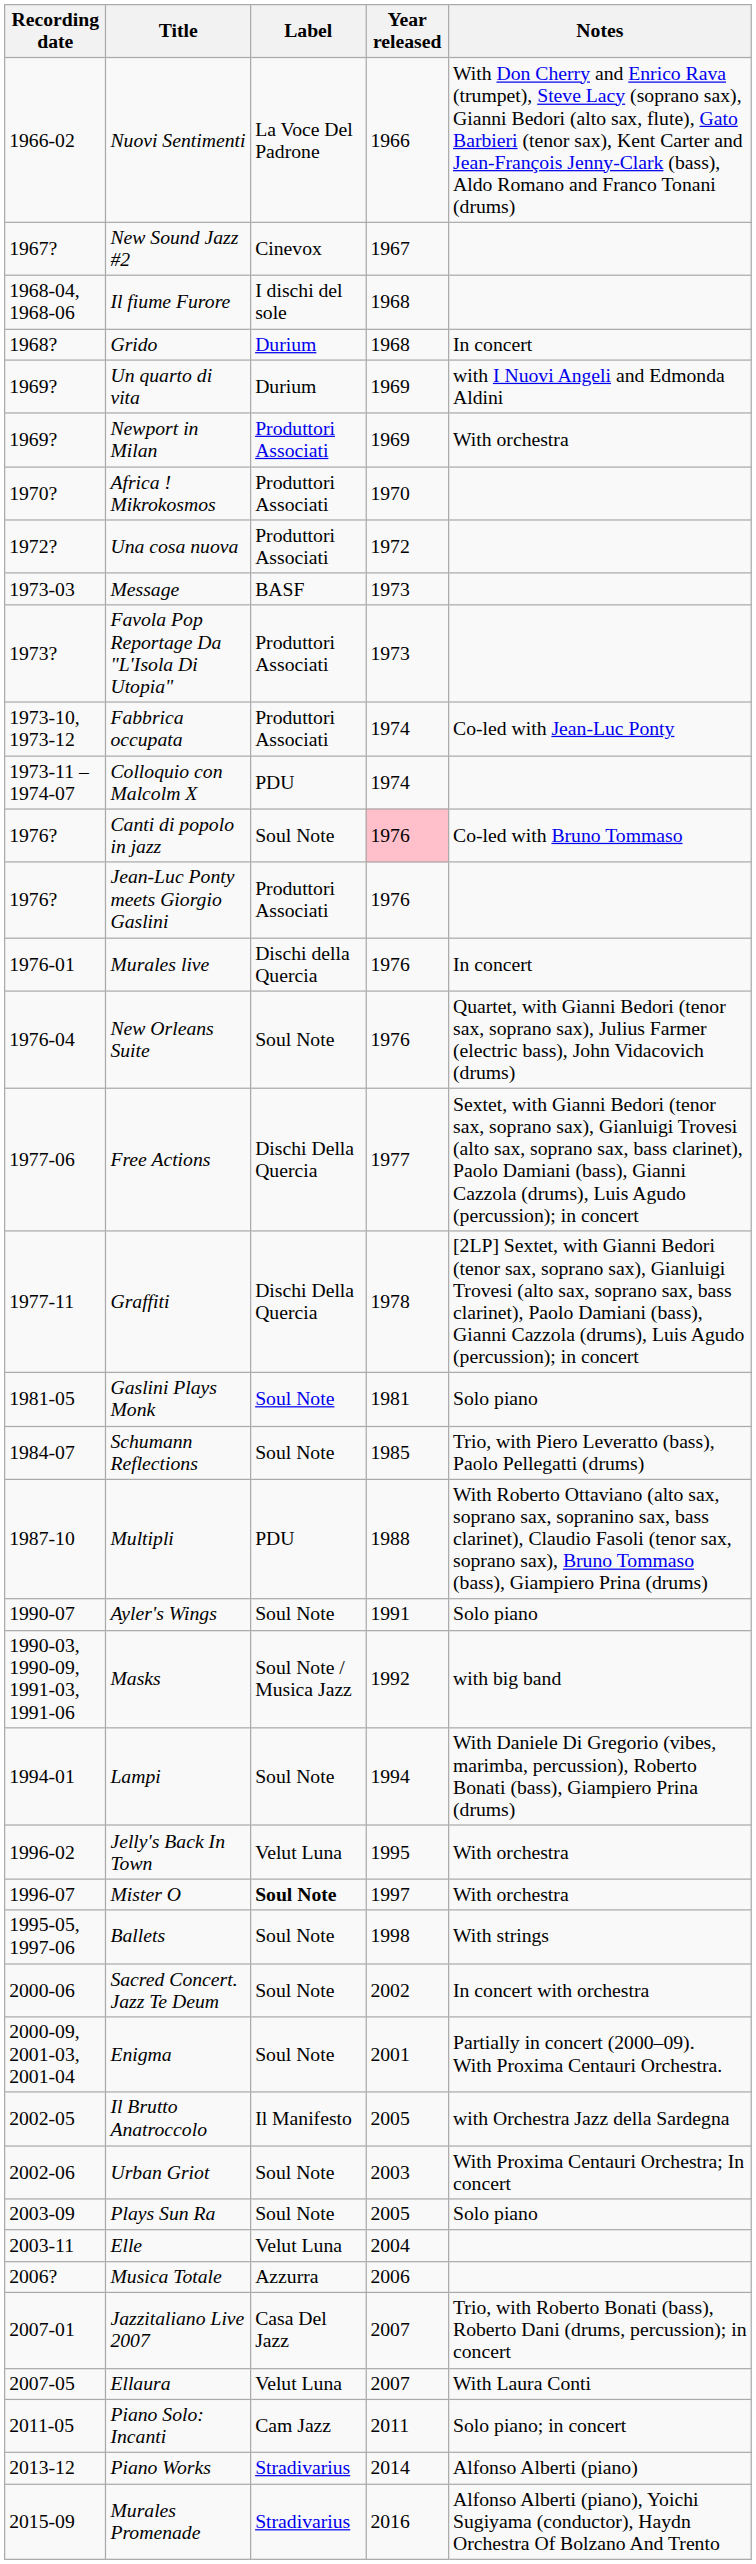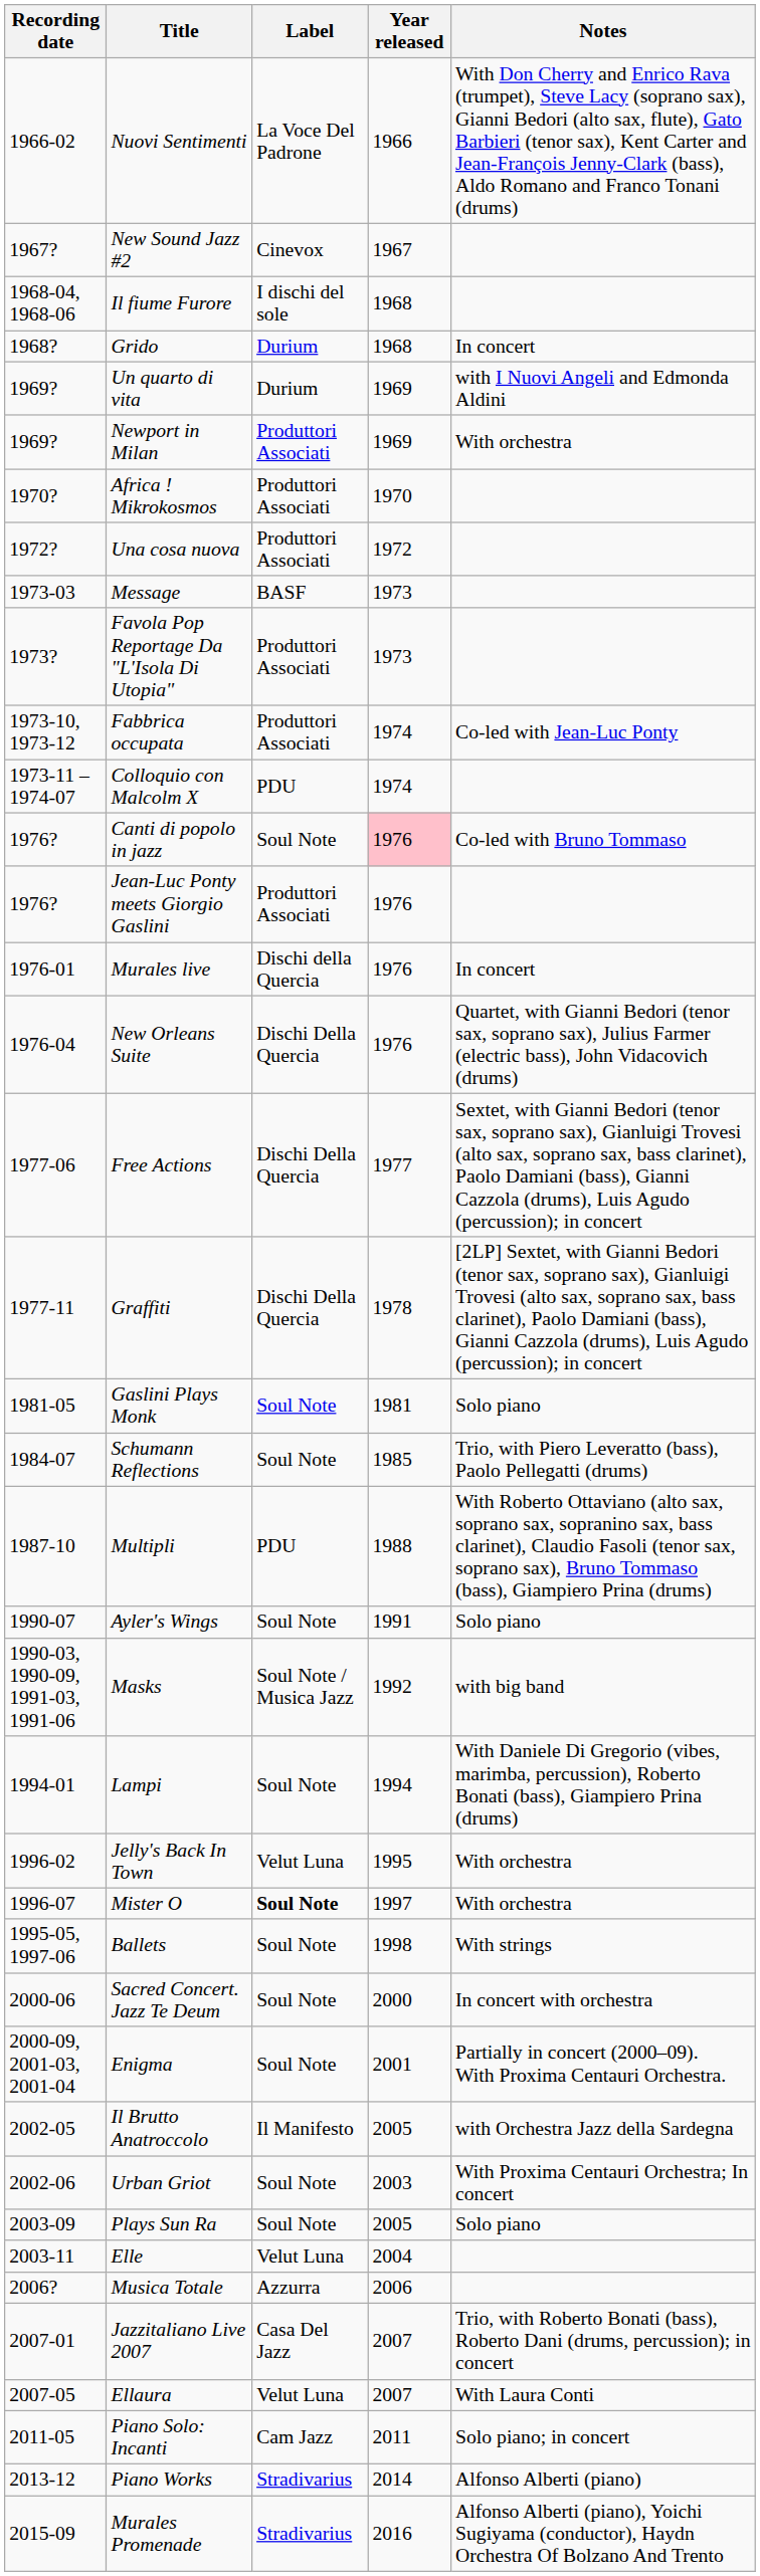New Orleans Suite | Label: Soul Note -> Dischi Della Quercia
Sacred Concert. Jazz Te Deum | Year released: 2002 -> 2000
